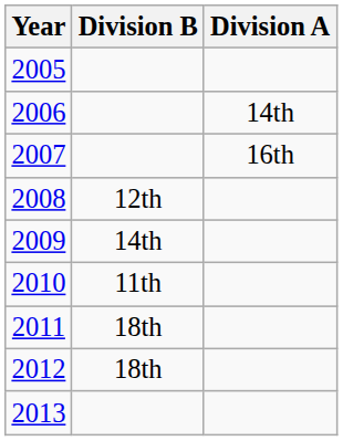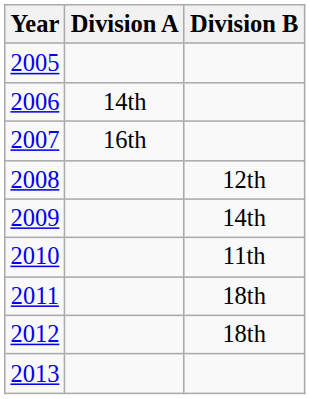columns swapped: Division A <-> Division B
